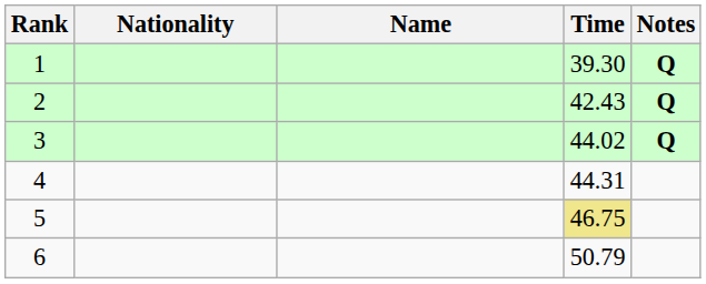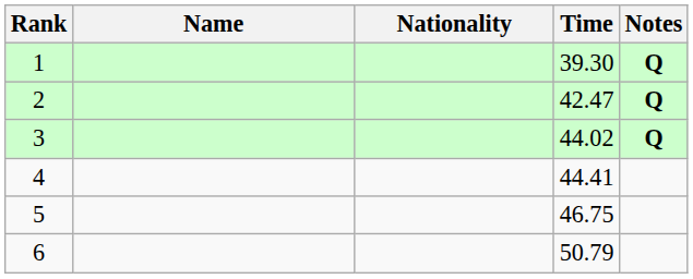columns swapped: Name <-> Nationality
2 | Time: 42.43 -> 42.47
4 | Time: 44.31 -> 44.41
5 | Time: khaki background -> no background
